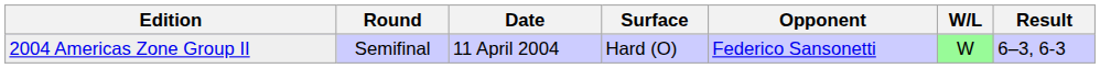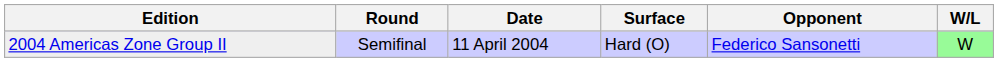- column: Result | 6–3, 6-3
